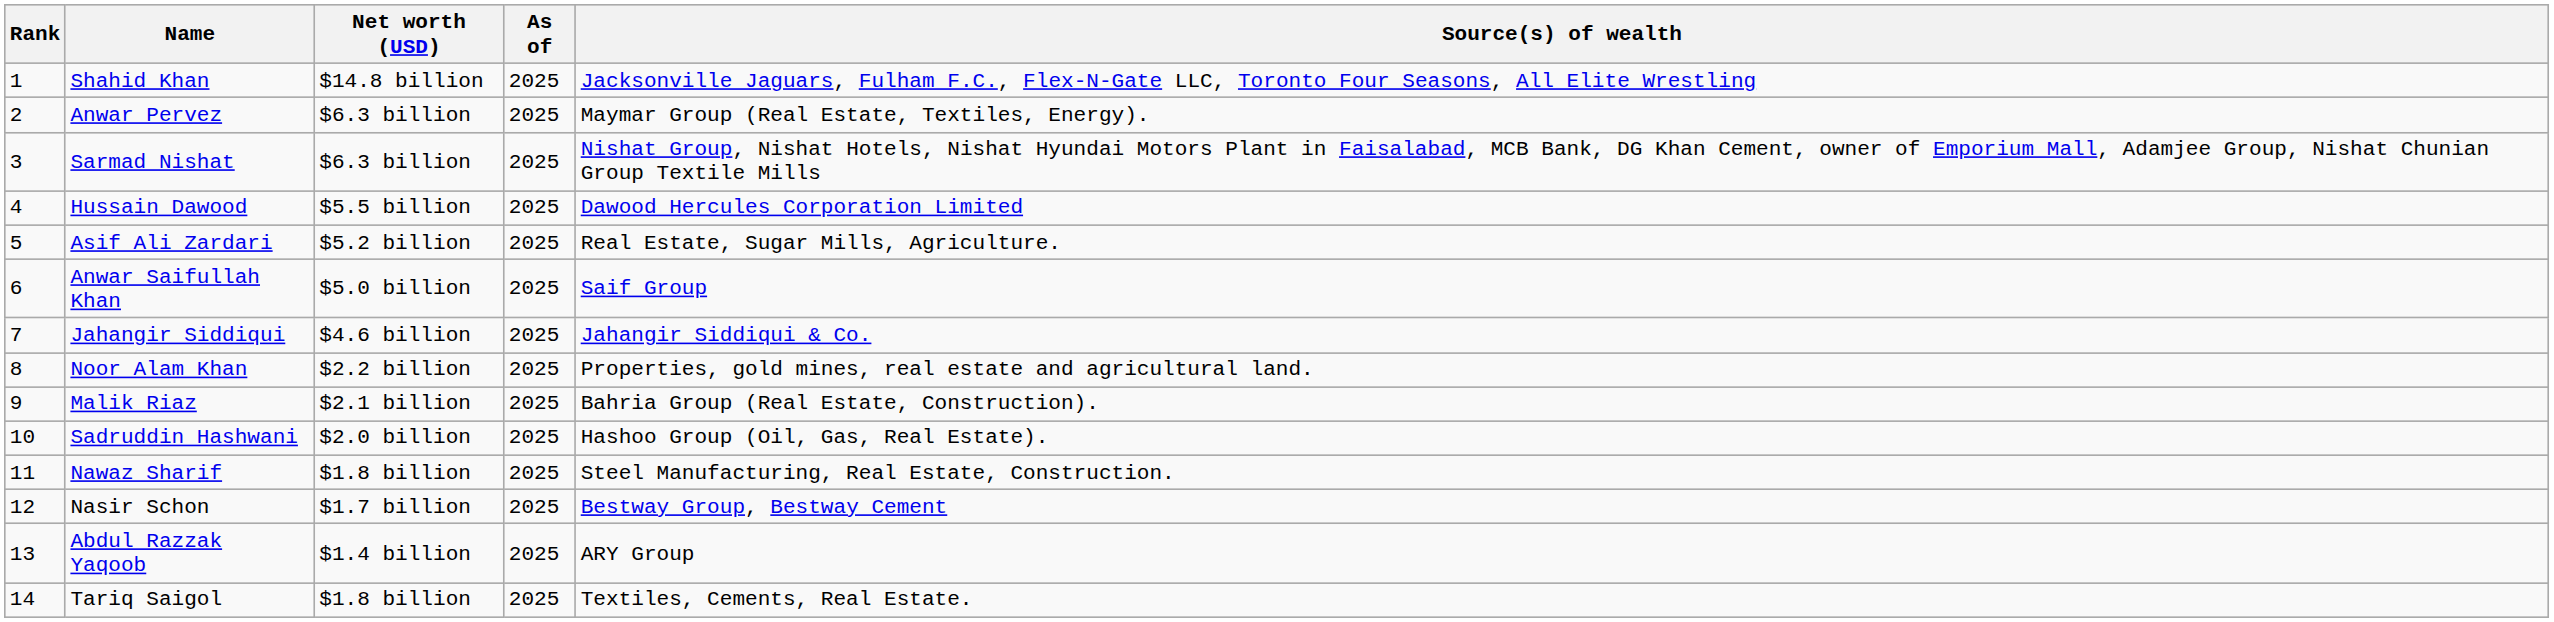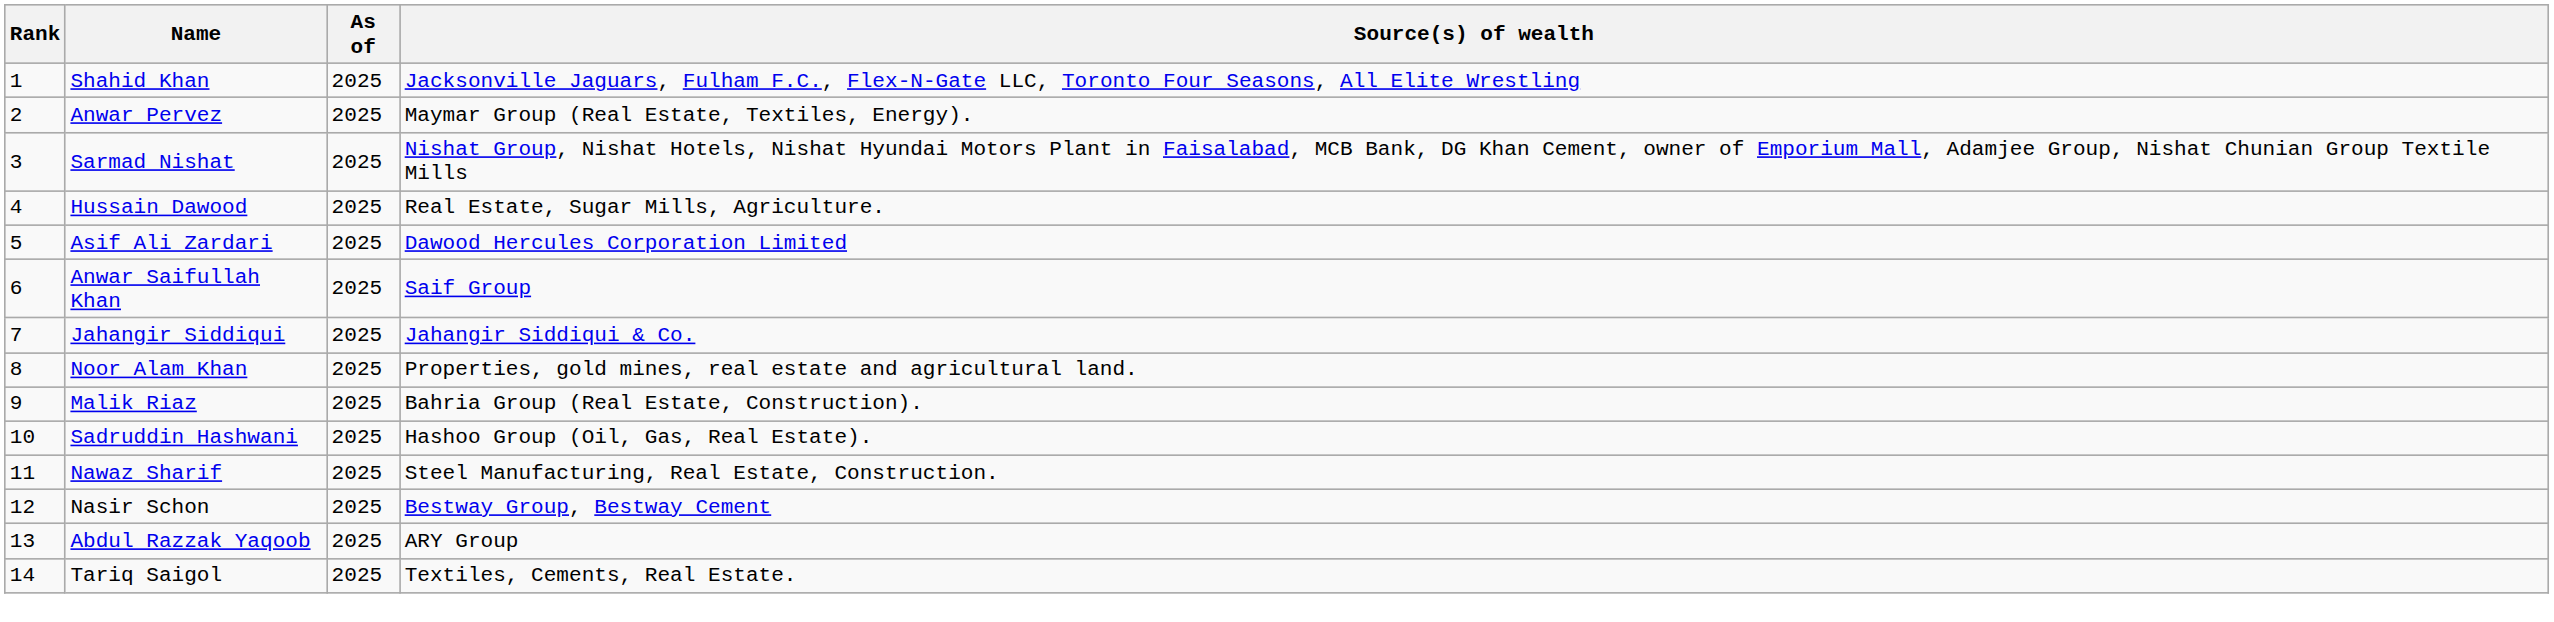- column: Net worth (USD) | $14.8 billion | $6.3 billion | $6.3 billion | $5.5 billion | $5.2 billion | $5.0 billion | $4.6 billion | $2.2 billion | $2.1 billion | $2.0 billion | $1.8 billion | $1.7 billion | $1.4 billion | $1.8 billion
Hussain Dawood | Source(s) of wealth: Dawood Hercules Corporation Limited -> Real Estate, Sugar Mills, Agriculture.
Asif Ali Zardari | Source(s) of wealth: Real Estate, Sugar Mills, Agriculture. -> Dawood Hercules Corporation Limited
